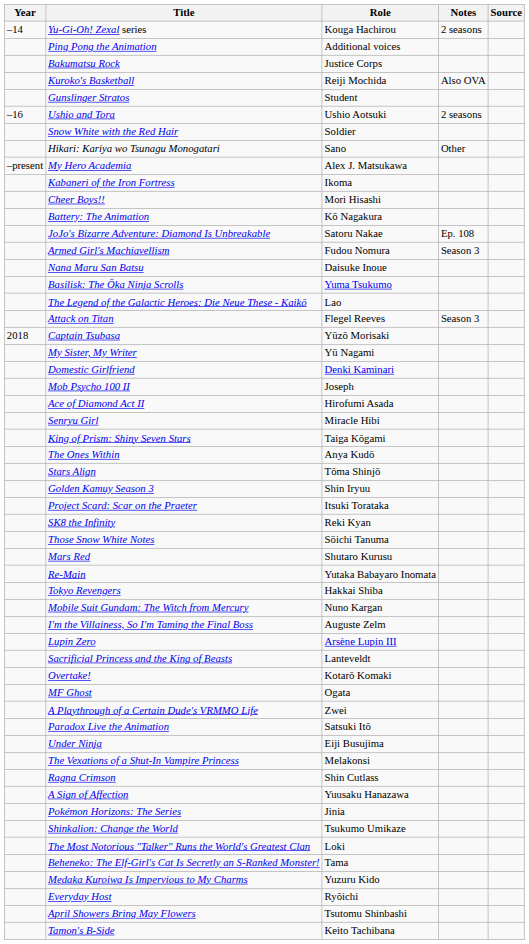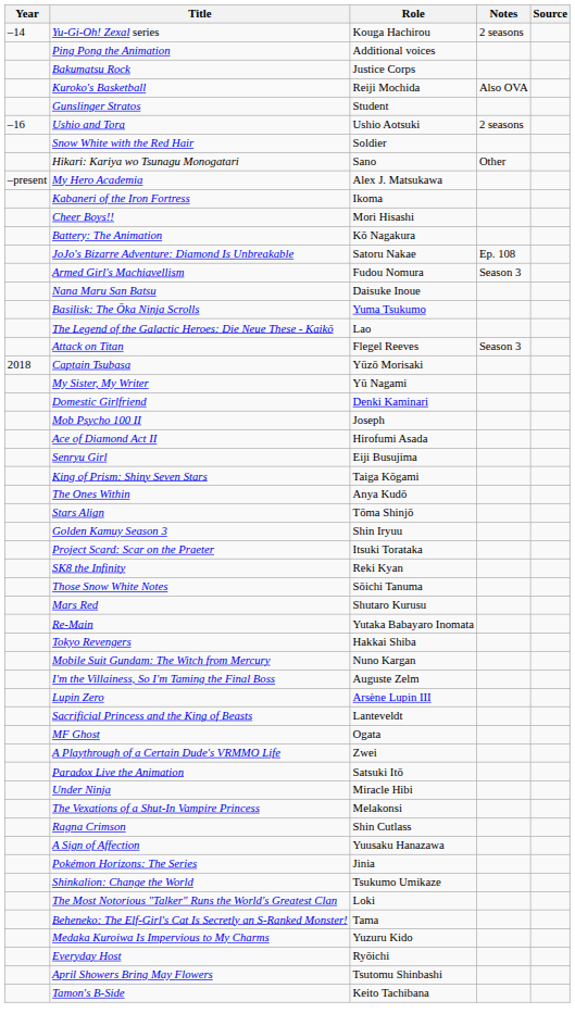Senryu Girl | Role: Miracle Hibi -> Eiji Busujima
- row: Overtake! | Kotarō Komaki
Under Ninja | Role: Eiji Busujima -> Miracle Hibi
